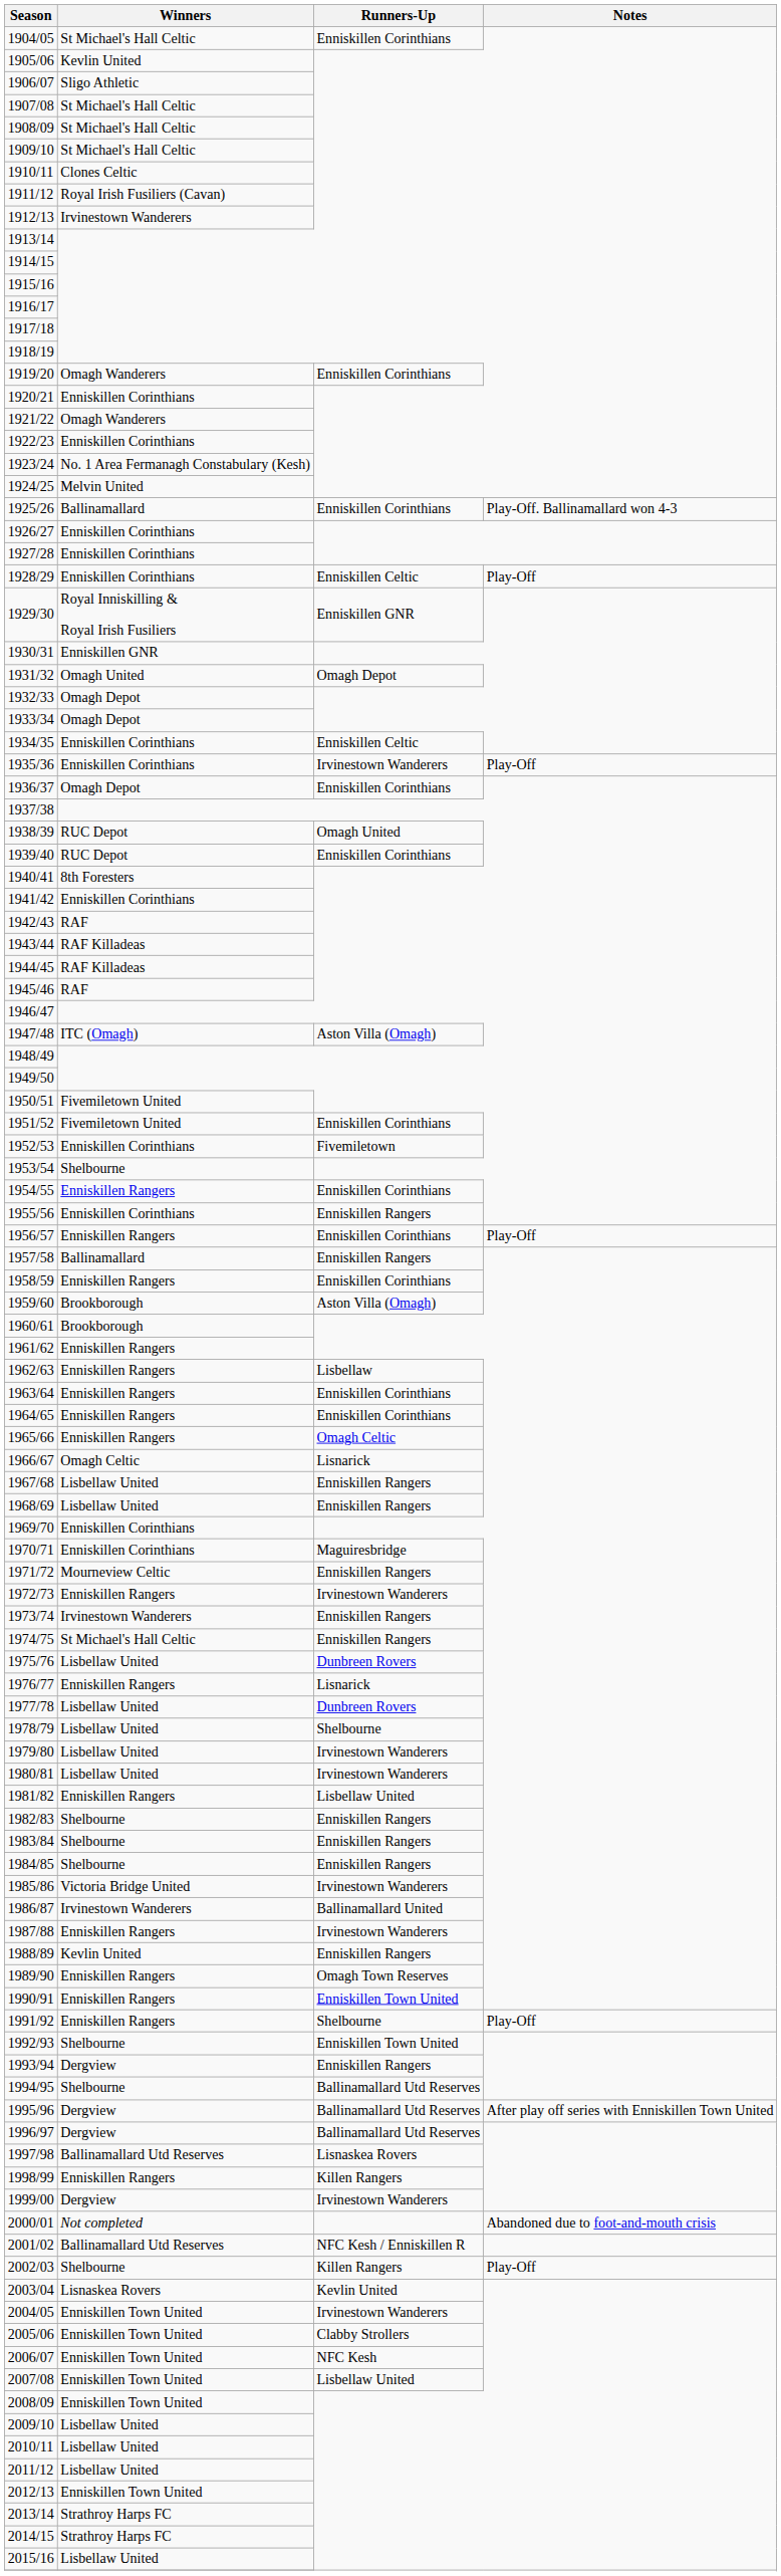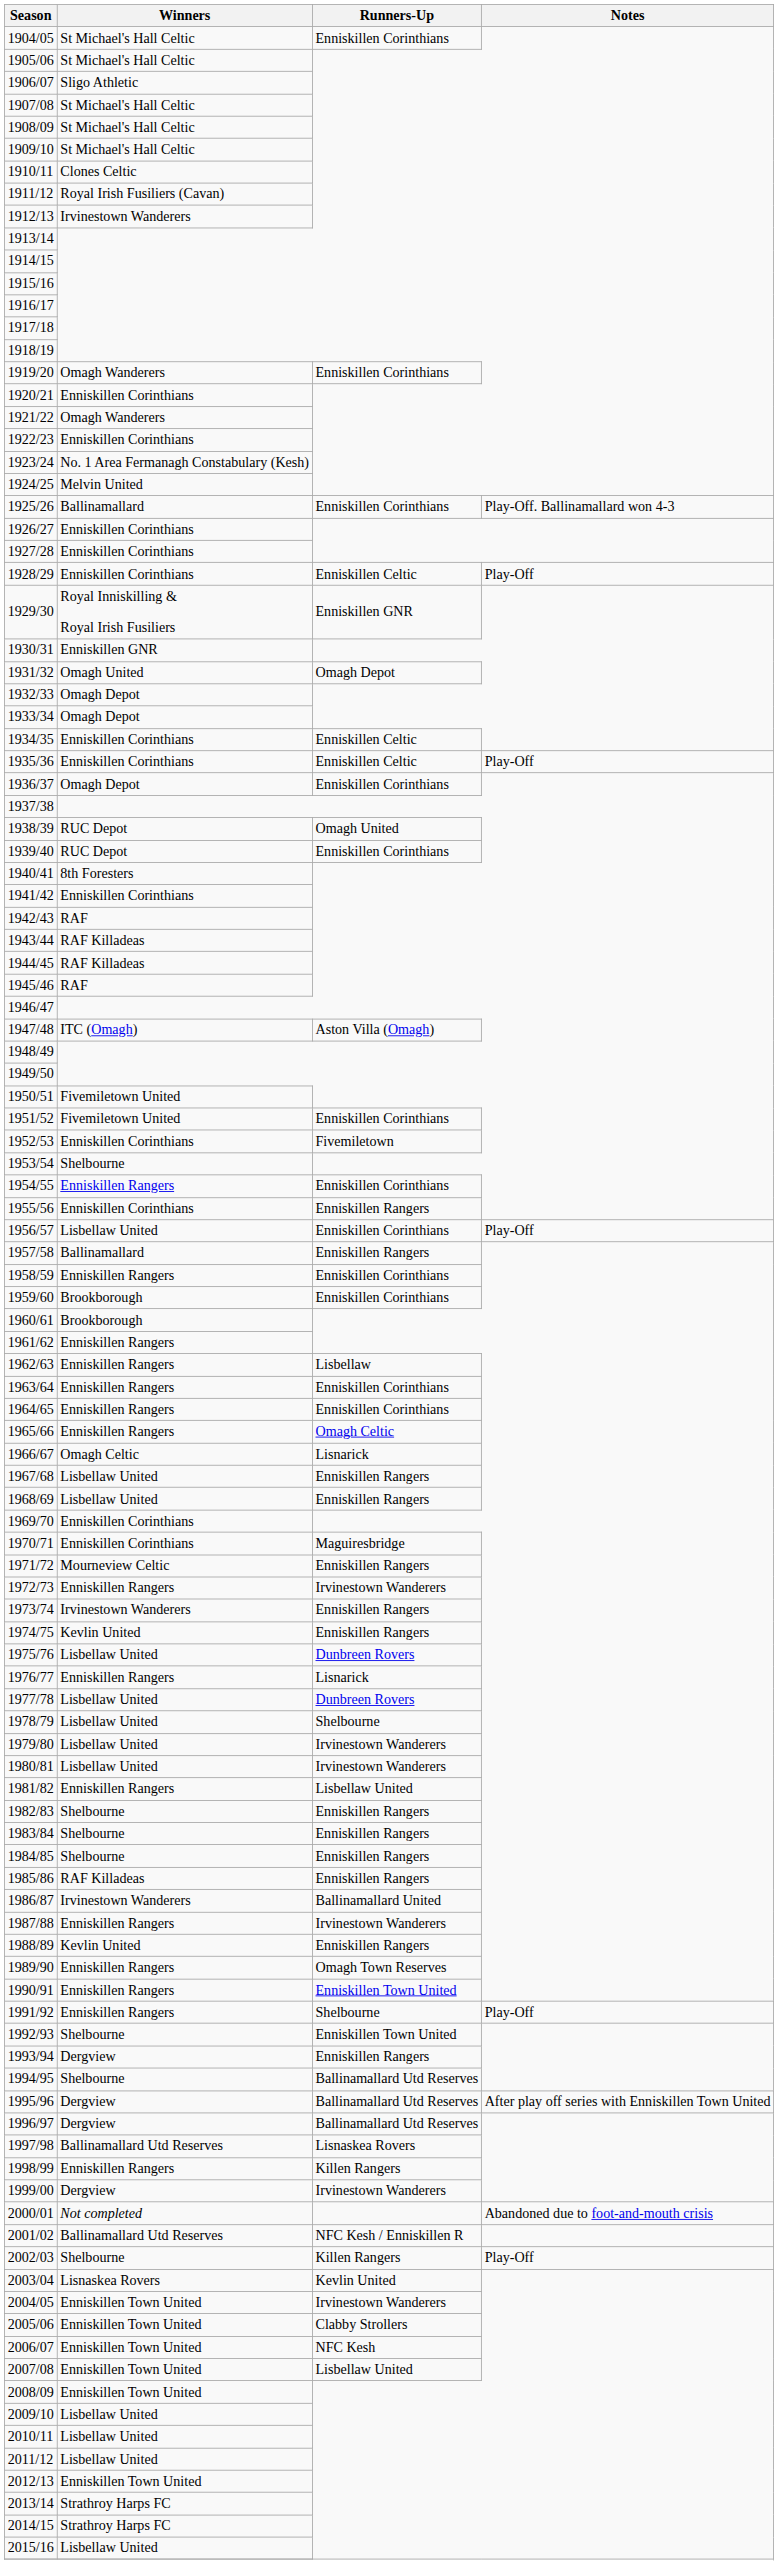1905/06 | Winners: Kevlin United -> St Michael's Hall Celtic
1935/36 | Runners-Up: Irvinestown Wanderers -> Enniskillen Celtic
1956/57 | Winners: Enniskillen Rangers -> Lisbellaw United
1959/60 | Runners-Up: Aston Villa (Omagh) -> Enniskillen Corinthians
1974/75 | Winners: St Michael's Hall Celtic -> Kevlin United
1985/86 | Winners: Victoria Bridge United -> RAF Killadeas
1985/86 | Runners-Up: Irvinestown Wanderers -> Enniskillen Rangers
